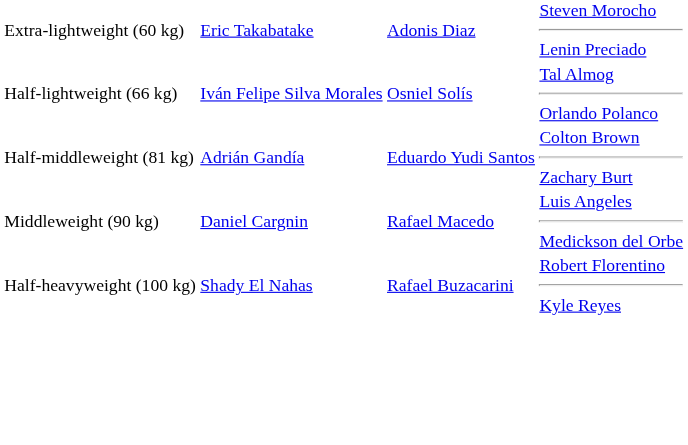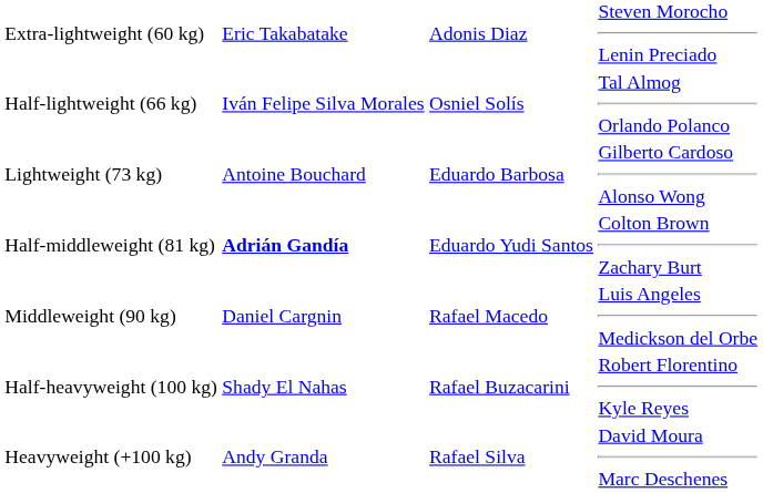+ row: Lightweight (73 kg) | Antoine Bouchard | Eduardo Barbosa | Gilberto Cardoso Alonso Wong
Half-middleweight (81 kg) | column 2: normal -> bold
+ row: Heavyweight (+100 kg) | Andy Granda | Rafael Silva | David Moura Marc Deschenes
